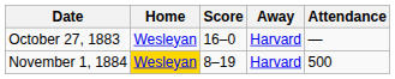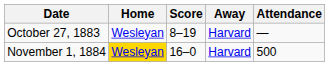October 27, 1883 | Score: 16–0 -> 8–19
November 1, 1884 | Score: 8–19 -> 16–0
